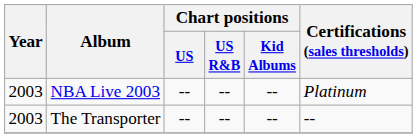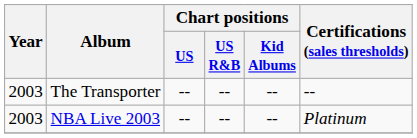rows swapped: NBA Live 2003 <-> The Transporter
